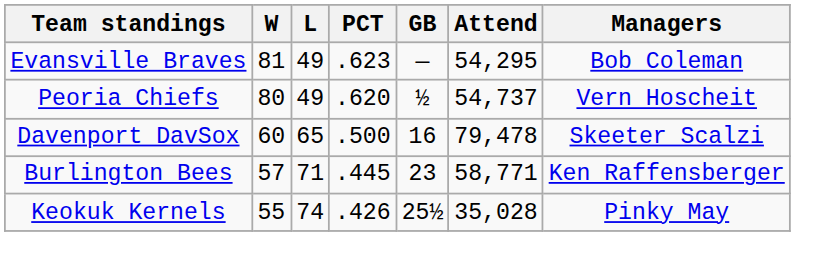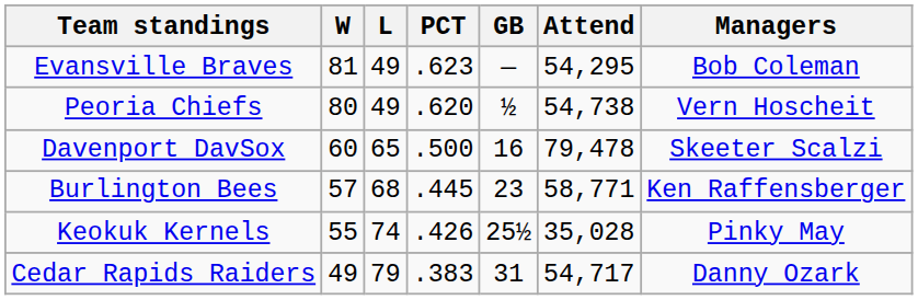Peoria Chiefs | Attend: 54,737 -> 54,738
Burlington Bees | L: 71 -> 68
+ row: Cedar Rapids Raiders | 49 | 79 | .383 | 31 | 54,717 | Danny Ozark
